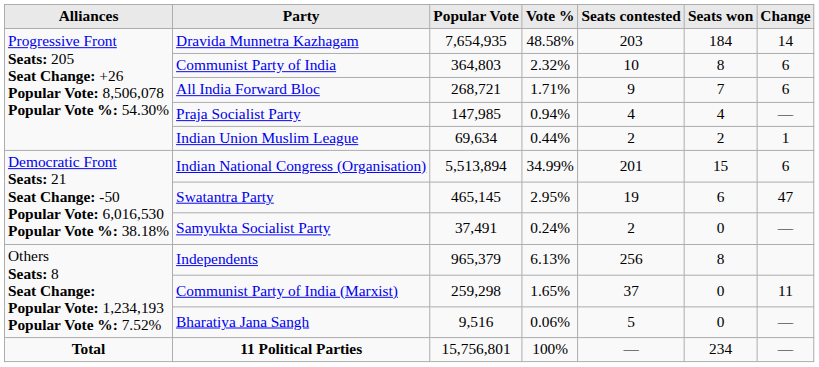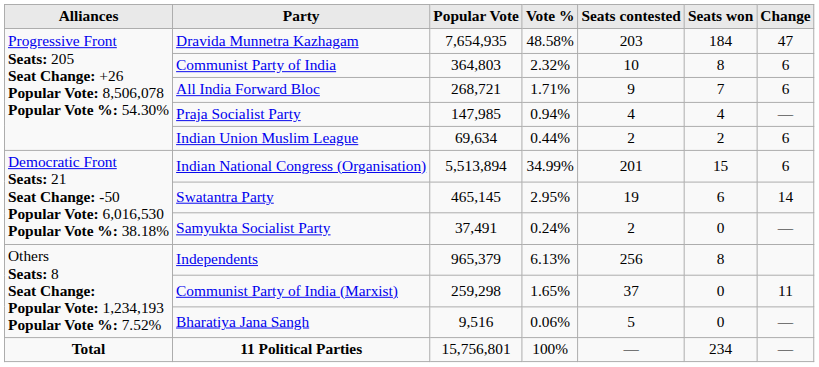Dravida Munnetra Kazhagam | Change: 14 -> 47
Indian Union Muslim League | Change: 1 -> 6
Swatantra Party | Change: 47 -> 14
